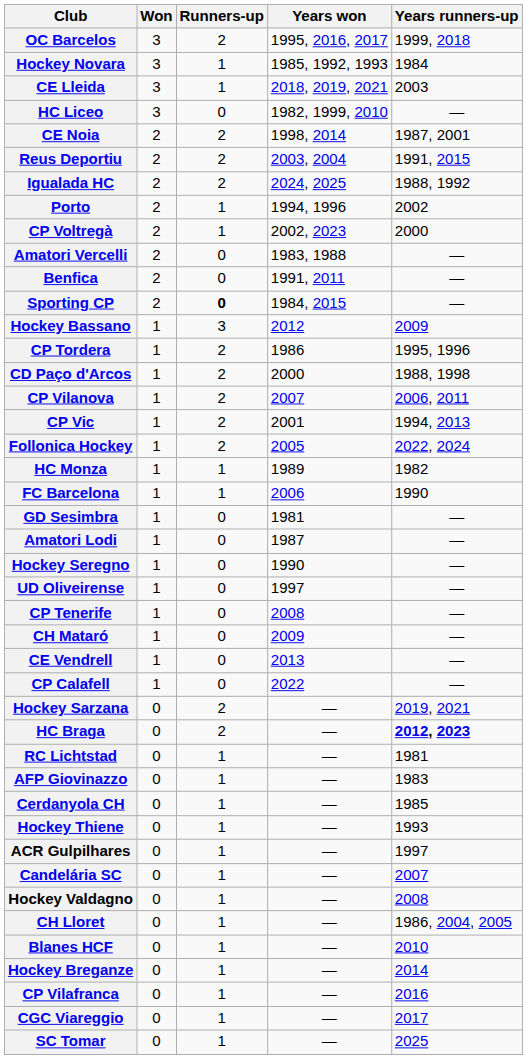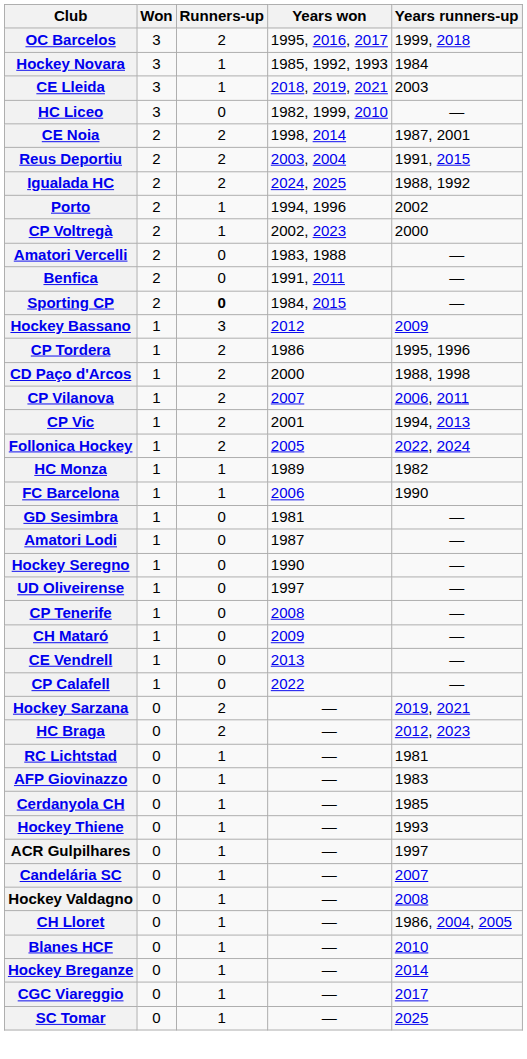HC Braga | Years runners-up: bold -> normal
- row: CP Vilafranca | 0 | 1 | — | 2016
